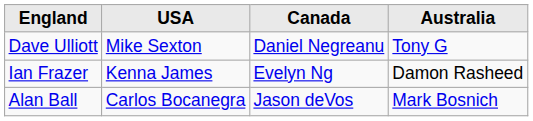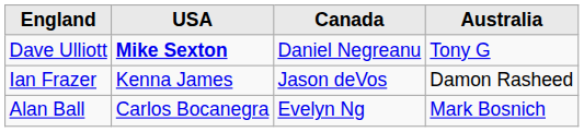Dave Ulliott | USA: normal -> bold
Ian Frazer | Canada: Evelyn Ng -> Jason deVos
Alan Ball | Canada: Jason deVos -> Evelyn Ng
